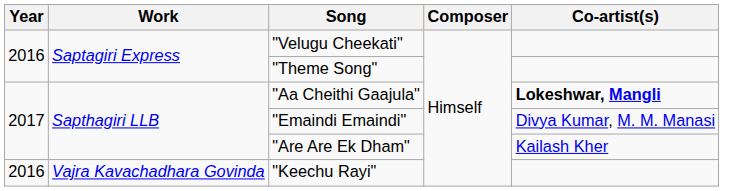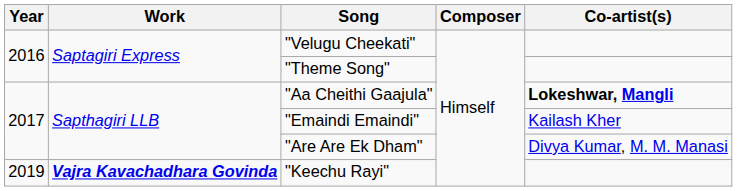"Emaindi Emaindi" | Co-artist(s): Divya Kumar, M. M. Manasi -> Kailash Kher
"Are Are Ek Dham" | Co-artist(s): Kailash Kher -> Divya Kumar, M. M. Manasi
"Keechu Rayi" | Year: 2016 -> 2019
"Keechu Rayi" | Work: normal -> bold
